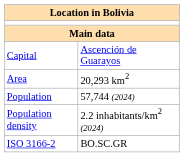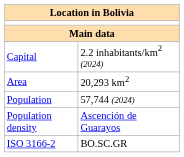Capital | column 2: Ascención de Guarayos -> 2.2 inhabitants/km2 (2024)
Population density | column 2: 2.2 inhabitants/km2 (2024) -> Ascención de Guarayos
